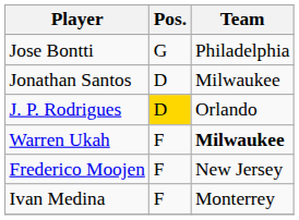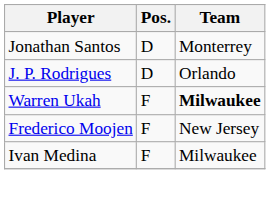- row: Jose Bontti | G | Philadelphia
Jonathan Santos | Team: Milwaukee -> Monterrey
J. P. Rodrigues | Pos.: gold background -> no background
Ivan Medina | Team: Monterrey -> Milwaukee
